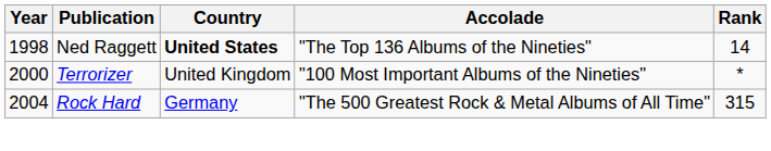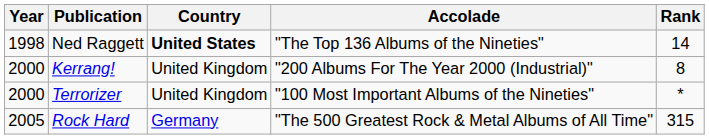+ row: 2000 | Kerrang! | United Kingdom | "200 Albums For The Year 2000 (Industrial)" | 8
Rock Hard | Year: 2004 -> 2005
